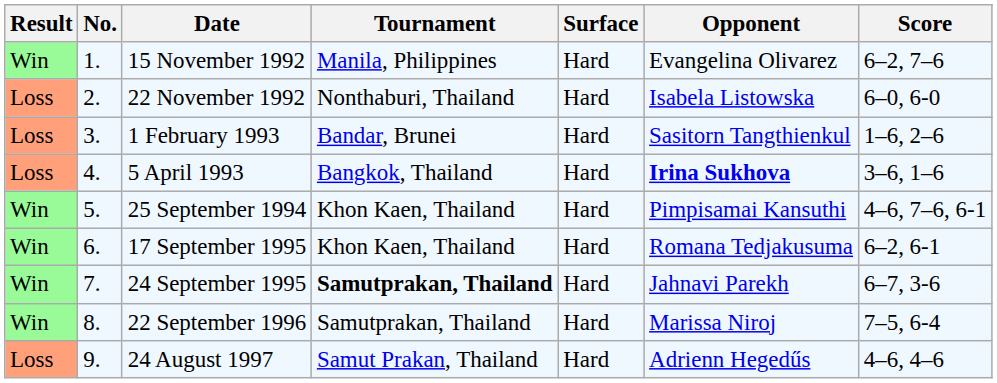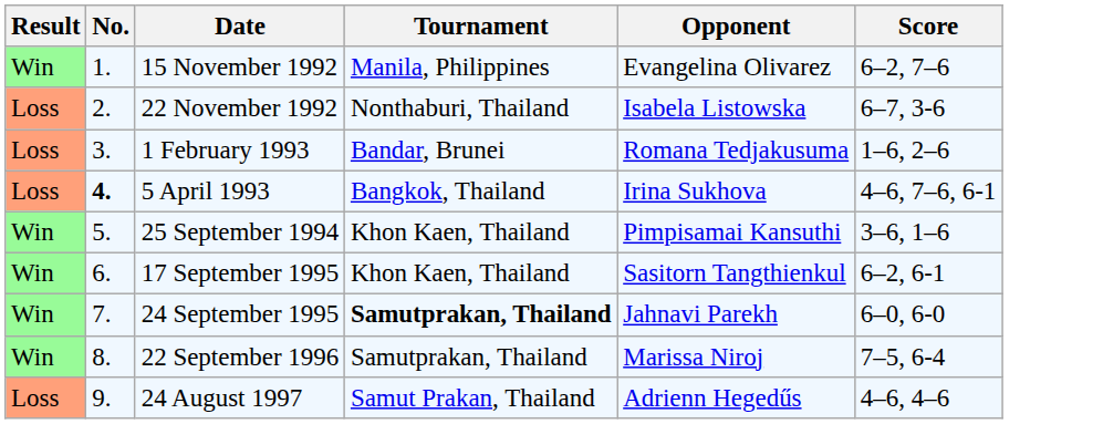- column: Surface | Hard | Hard | Hard | Hard | Hard | Hard | Hard | Hard | Hard
22 November 1992 | Score: 6–0, 6-0 -> 6–7, 3-6
1 February 1993 | Opponent: Sasitorn Tangthienkul -> Romana Tedjakusuma
5 April 1993 | No.: normal -> bold
5 April 1993 | Opponent: bold -> normal
5 April 1993 | Score: 3–6, 1–6 -> 4–6, 7–6, 6-1
25 September 1994 | Score: 4–6, 7–6, 6-1 -> 3–6, 1–6
17 September 1995 | Opponent: Romana Tedjakusuma -> Sasitorn Tangthienkul
24 September 1995 | Score: 6–7, 3-6 -> 6–0, 6-0
